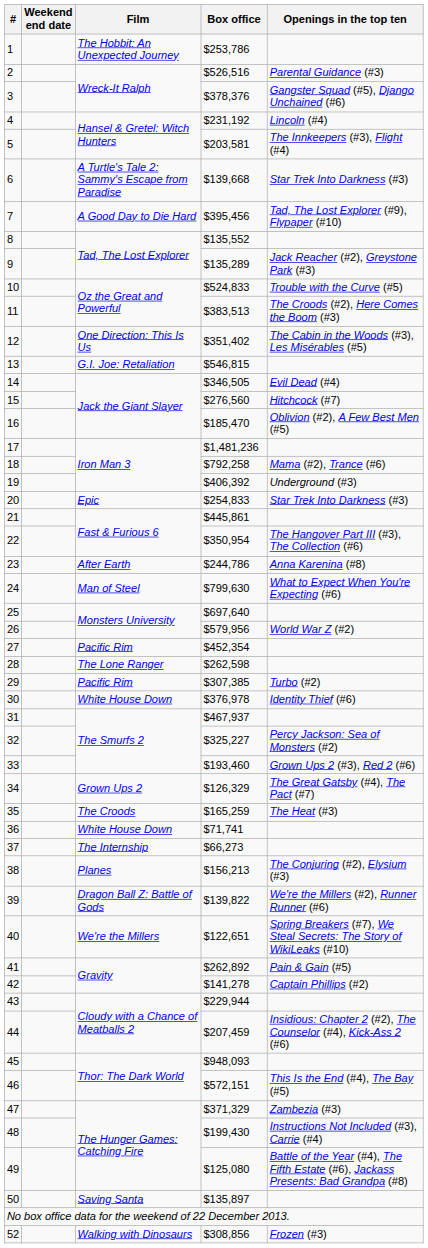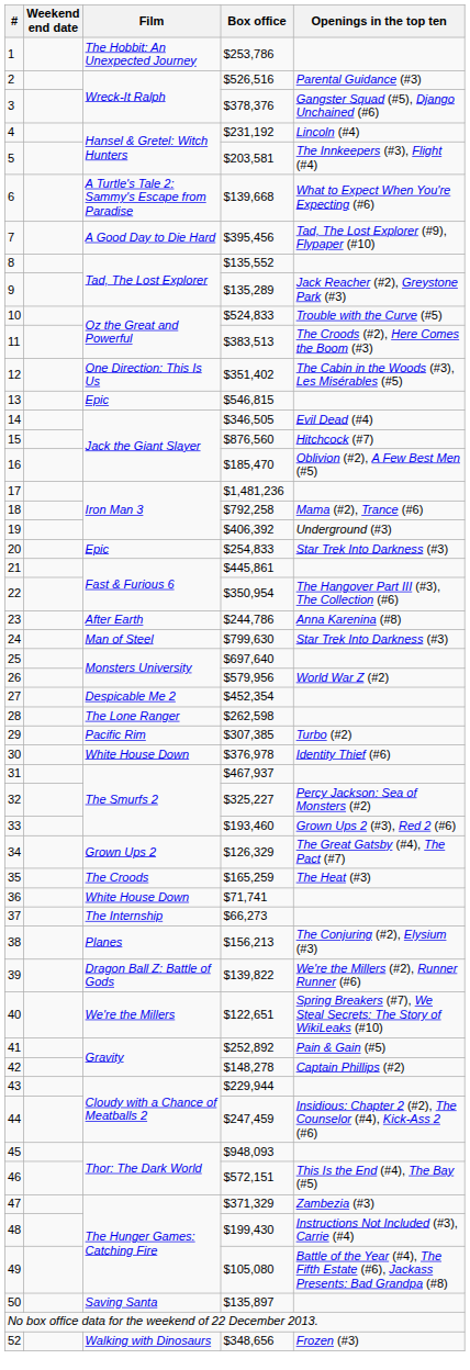6 | Openings in the top ten: Star Trek Into Darkness (#3) -> What to Expect When You're Expecting (#6)
13 | Film: G.I. Joe: Retaliation -> Epic
15 | Box office: $276,560 -> $876,560
24 | Openings in the top ten: What to Expect When You're Expecting (#6) -> Star Trek Into Darkness (#3)
27 | Film: Pacific Rim -> Despicable Me 2
41 | Box office: $262,892 -> $252,892
42 | Box office: $141,278 -> $148,278
44 | Box office: $207,459 -> $247,459
49 | Box office: $125,080 -> $105,080
52 | Box office: $308,856 -> $348,656
